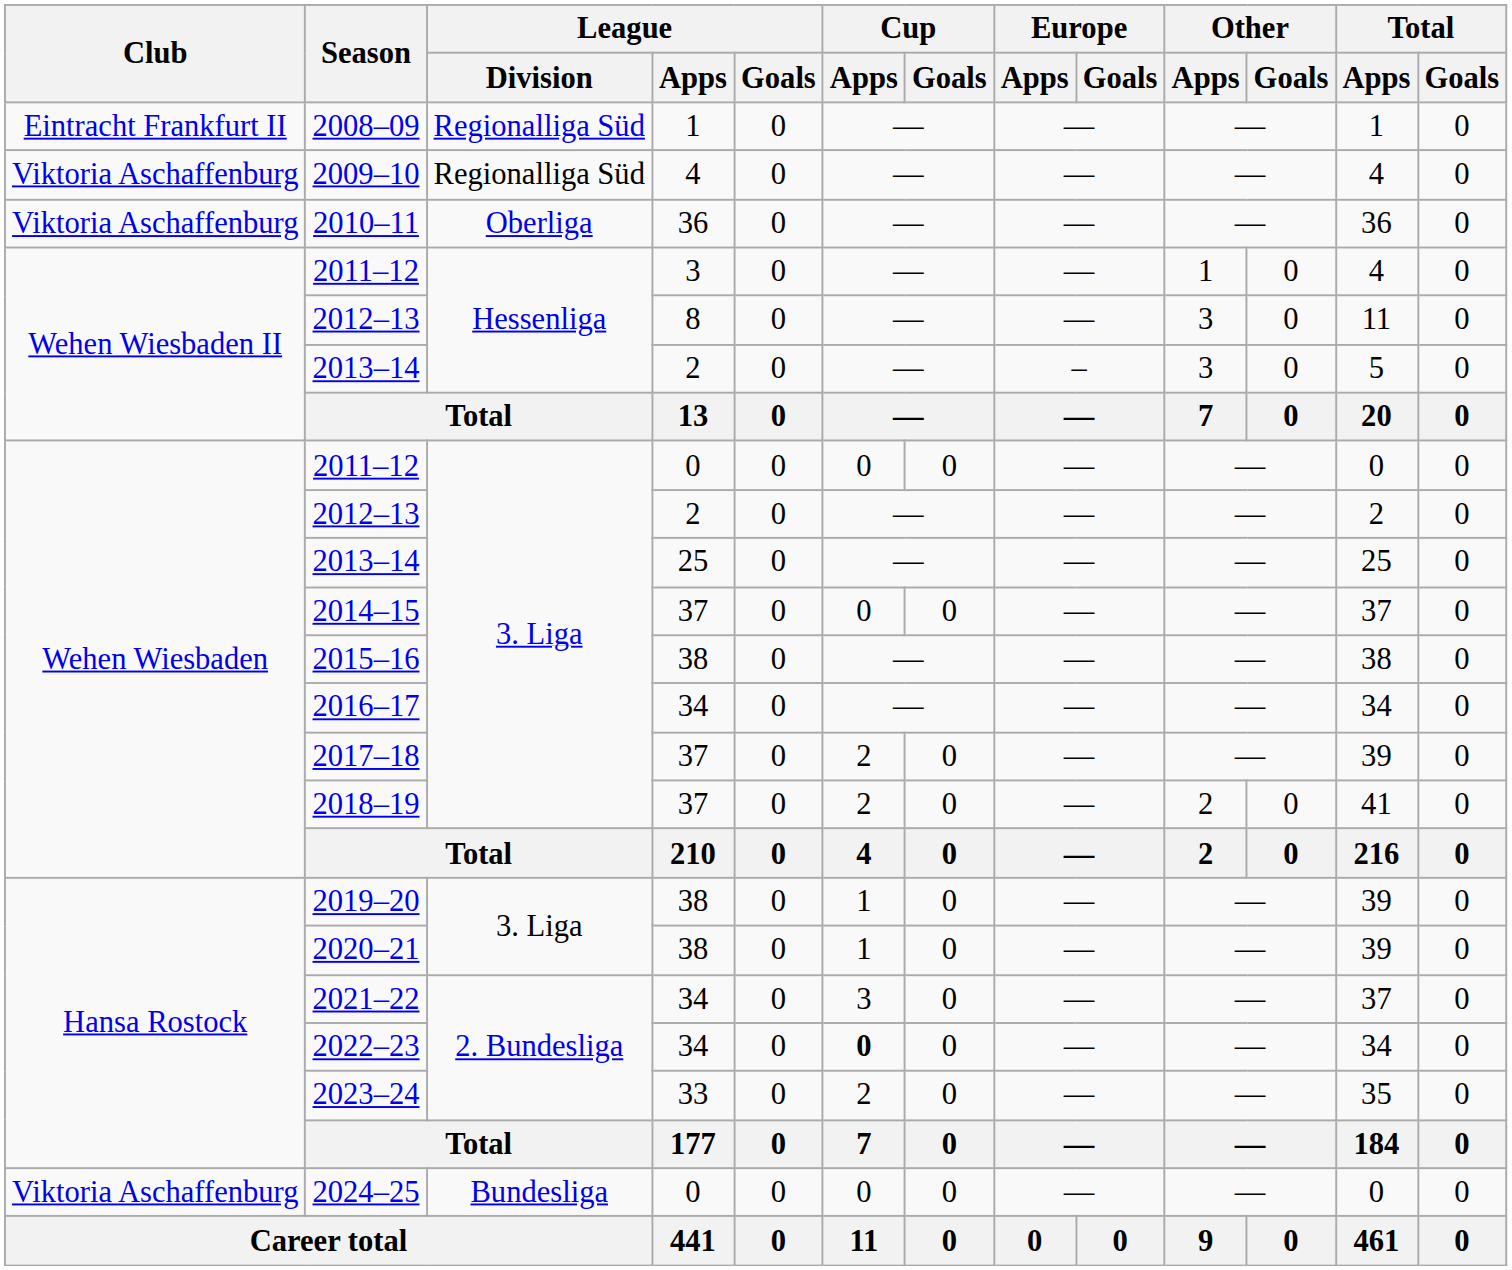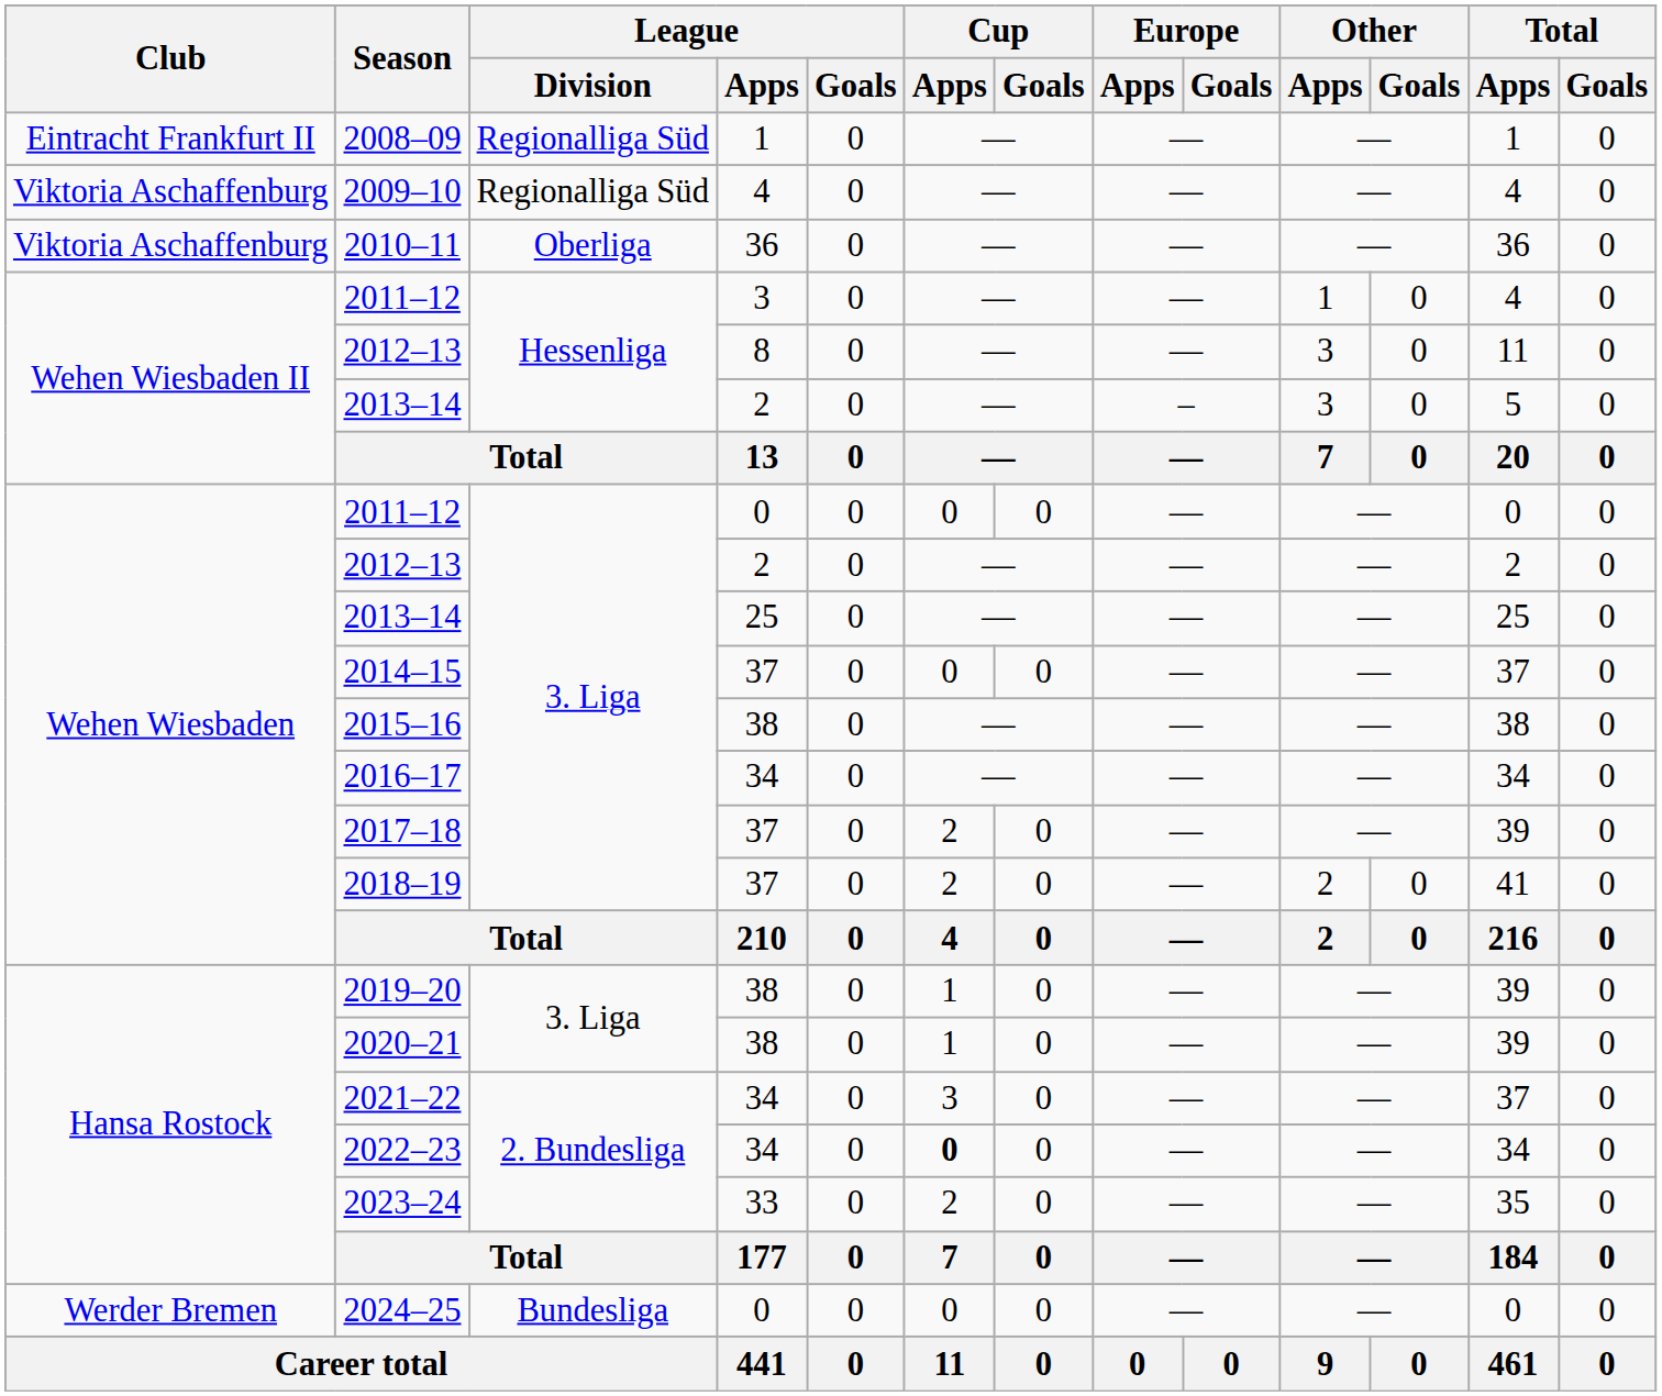2024–25 | Club: Viktoria Aschaffenburg -> Werder Bremen
